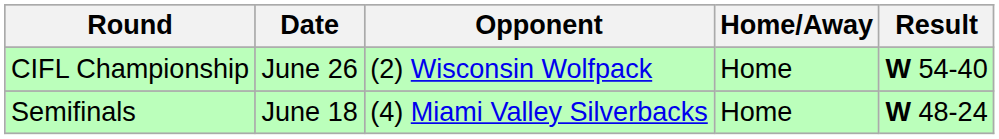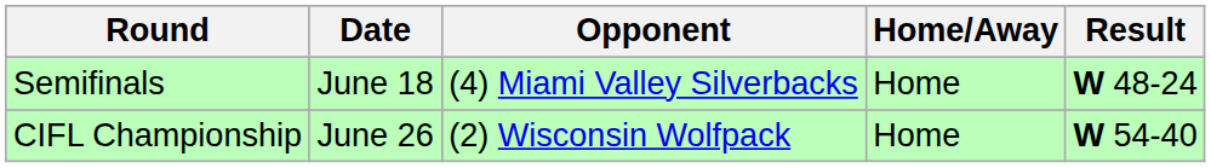rows swapped: Semifinals <-> CIFL Championship
